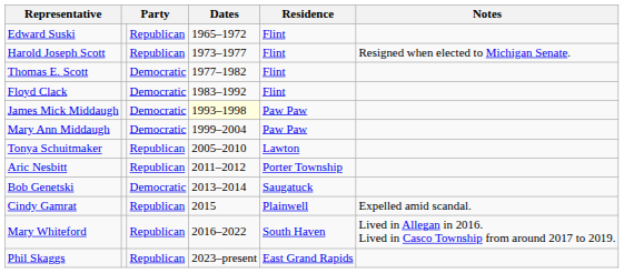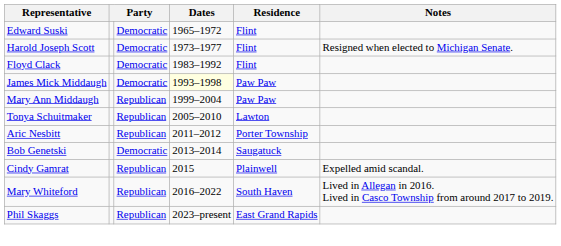Edward Suski | column 3: Republican -> Democratic
Harold Joseph Scott | column 3: Republican -> Democratic
- row: Thomas E. Scott | Democratic | 1977–1982 | Flint
Mary Ann Middaugh | column 3: Democratic -> Republican
